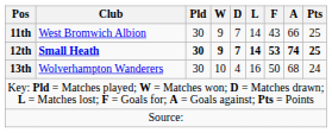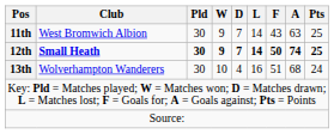11th | A: 66 -> 63
12th | F: 53 -> 50
13th | F: 50 -> 51
